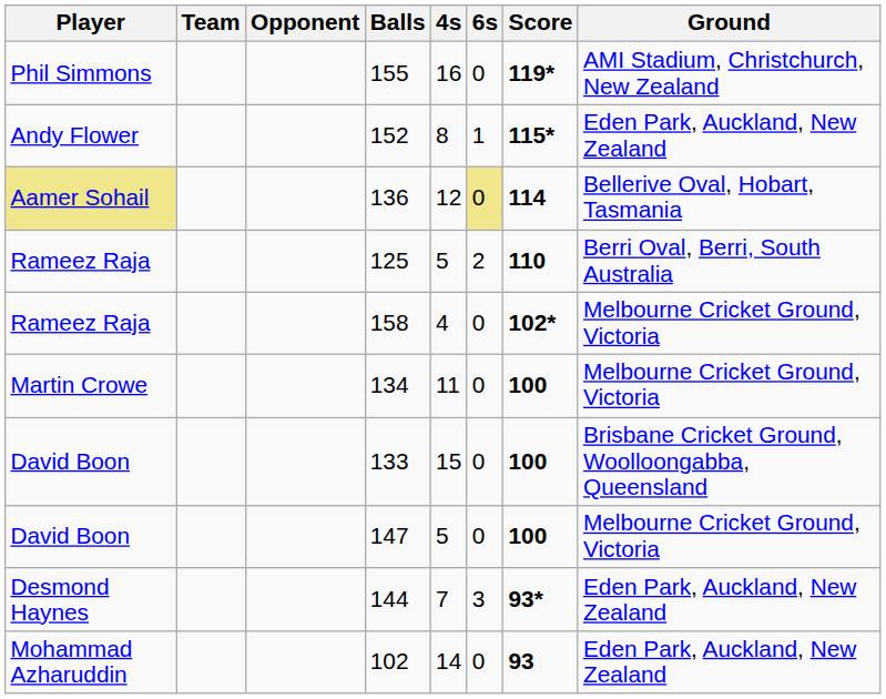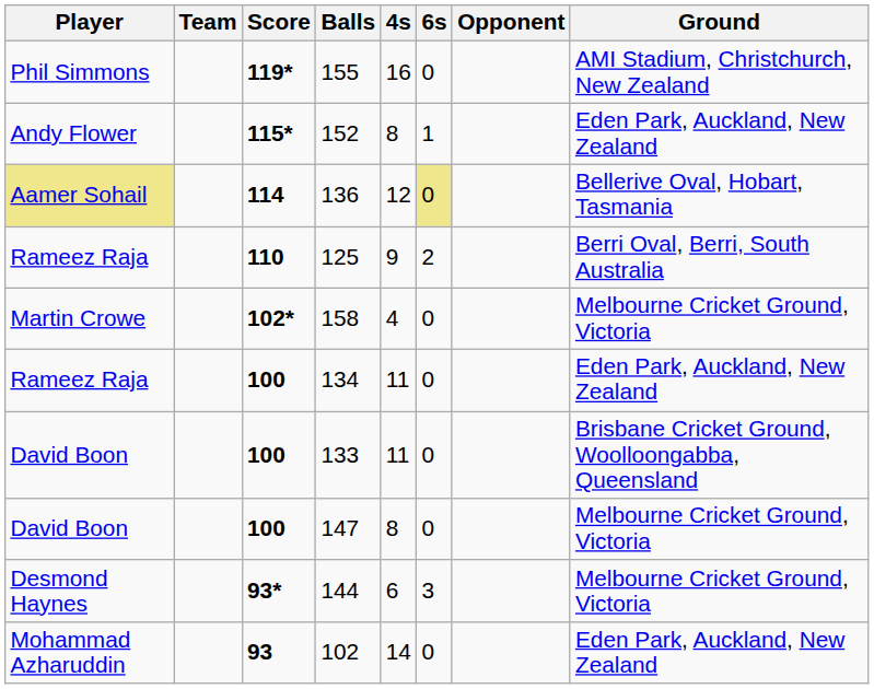columns swapped: Score <-> Opponent
125 | 4s: 5 -> 9
158 | Player: Rameez Raja -> Martin Crowe
134 | Player: Martin Crowe -> Rameez Raja
134 | Ground: Melbourne Cricket Ground, Victoria -> Eden Park, Auckland, New Zealand
133 | 4s: 15 -> 11
147 | 4s: 5 -> 8
144 | 4s: 7 -> 6
144 | Ground: Eden Park, Auckland, New Zealand -> Melbourne Cricket Ground, Victoria
